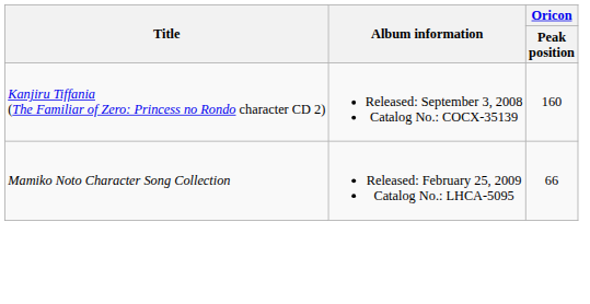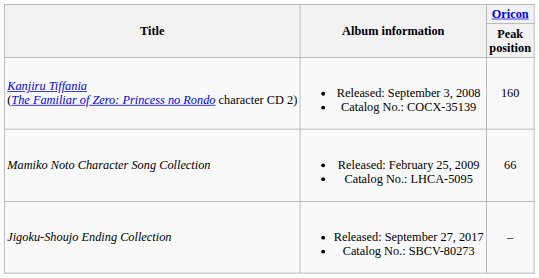+ row: Jigoku-Shoujo Ending Collection | Released: September 27, 2017 Catalog No.: SBCV-80273 | –
